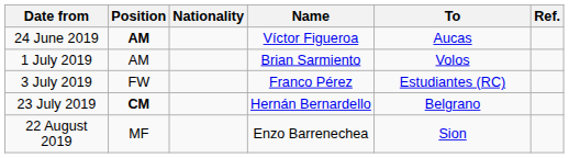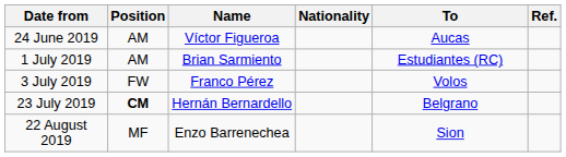columns swapped: Nationality <-> Name
24 June 2019 | Position: bold -> normal
1 July 2019 | To: Volos -> Estudiantes (RC)
3 July 2019 | To: Estudiantes (RC) -> Volos
